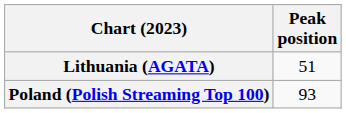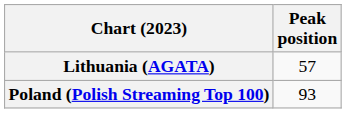Lithuania (AGATA) | Peak position: 51 -> 57
